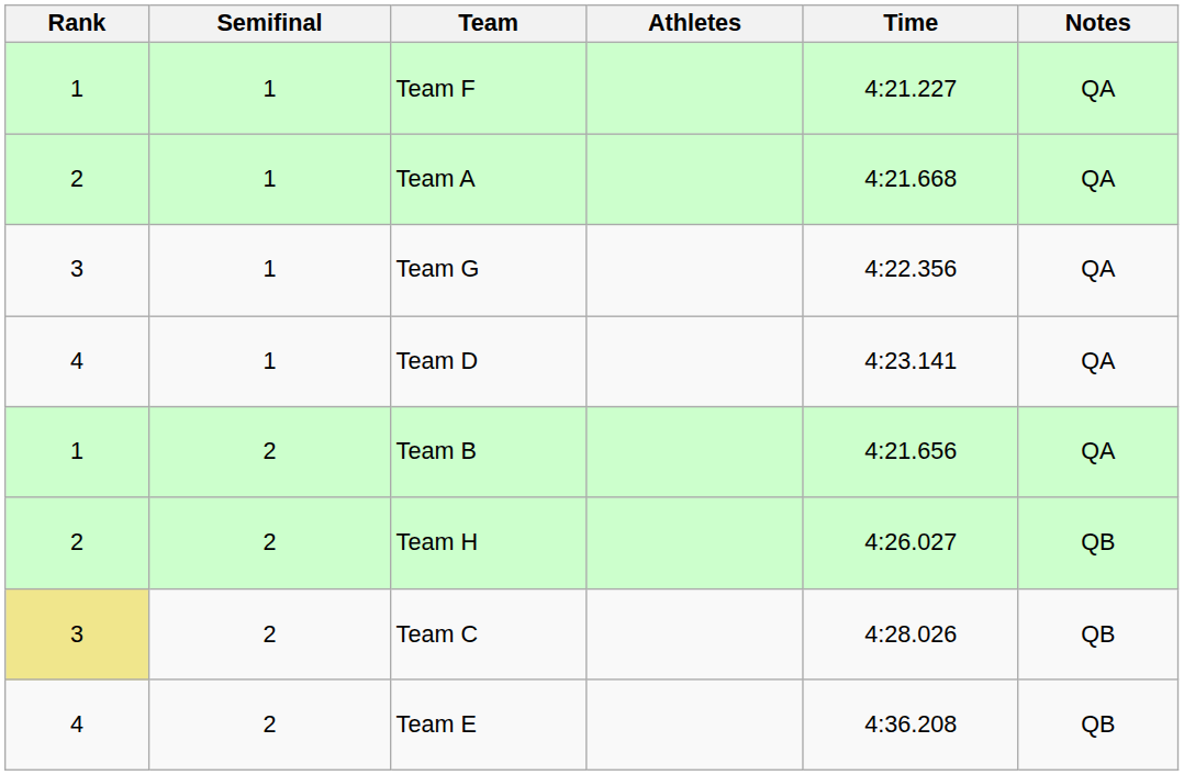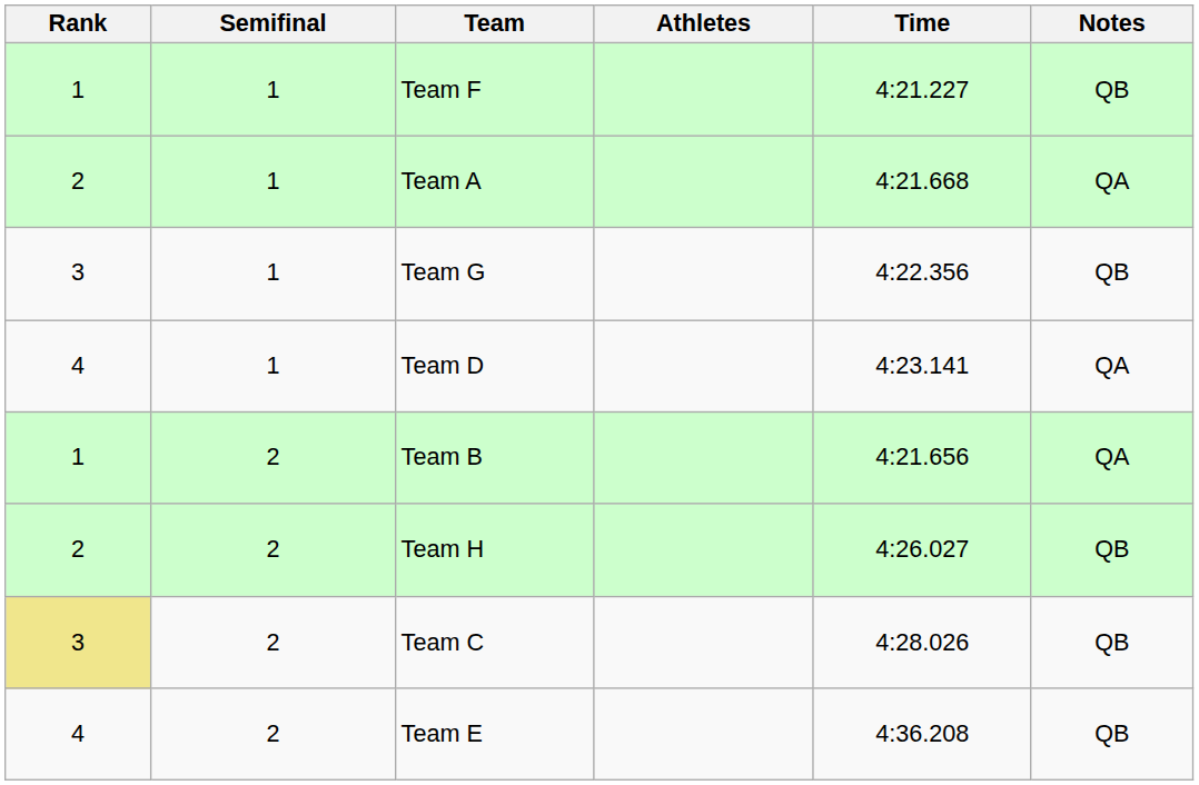Team F | Notes: QA -> QB
Team G | Notes: QA -> QB
